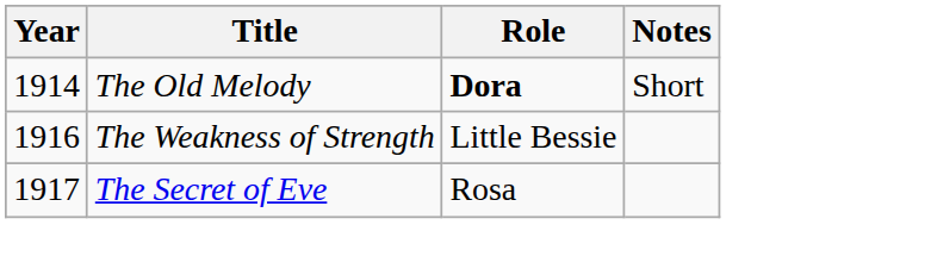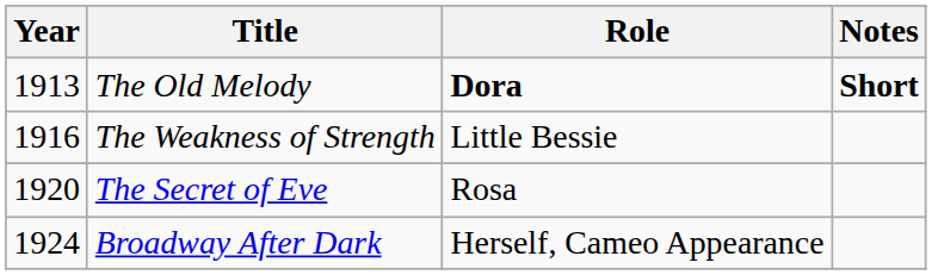The Old Melody | Year: 1914 -> 1913
The Old Melody | Notes: normal -> bold
The Secret of Eve | Year: 1917 -> 1920
+ row: 1924 | Broadway After Dark | Herself, Cameo Appearance
